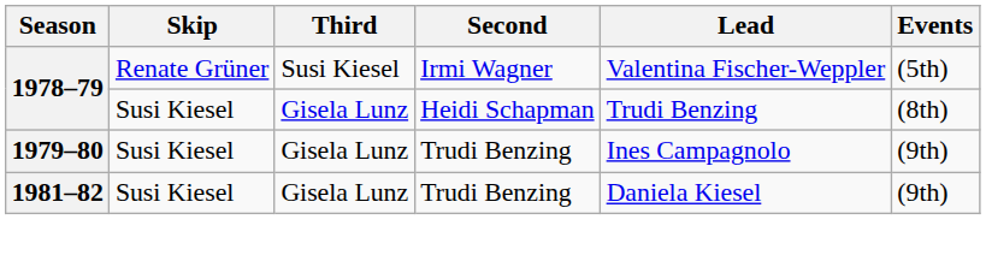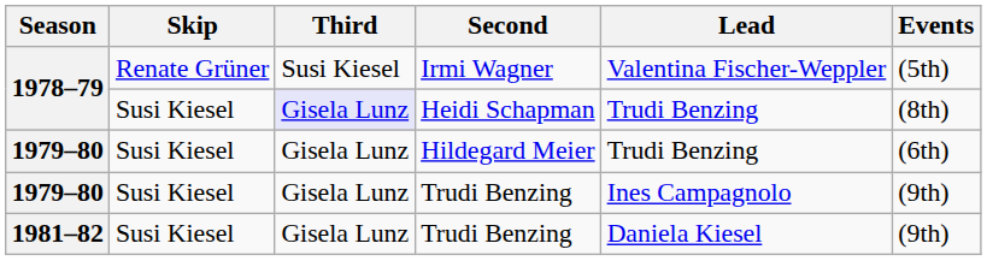Heidi Schapman | Third: no background -> lavender background
+ row: 1979–80 | Susi Kiesel | Gisela Lunz | Hildegard Meier | Trudi Benzing | (6th)
